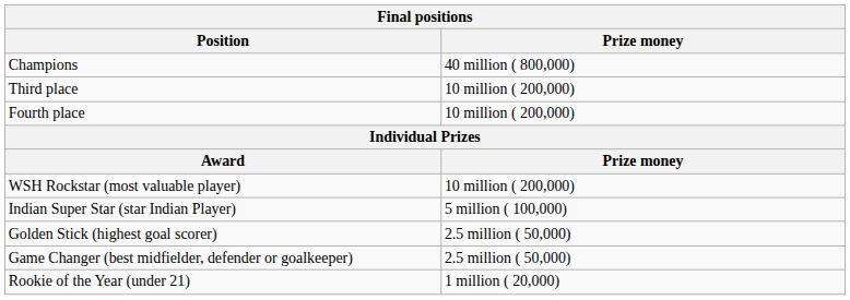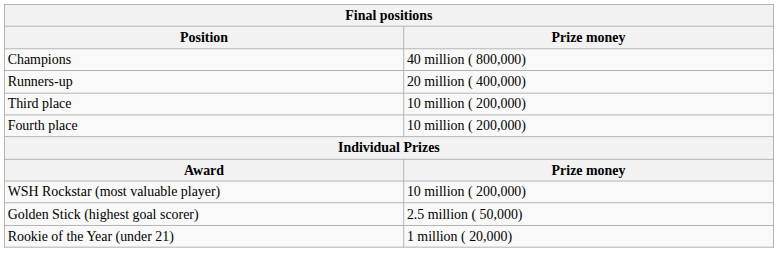+ row: Runners-up | 20 million ( 400,000)
- row: Indian Super Star (star Indian Player) | 5 million ( 100,000)
- row: Game Changer (best midfielder, defender or goalkeeper) | 2.5 million ( 50,000)
